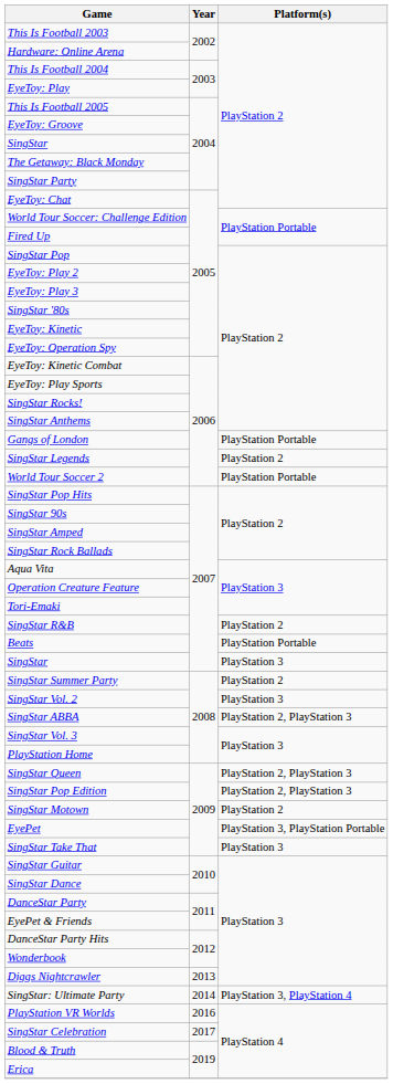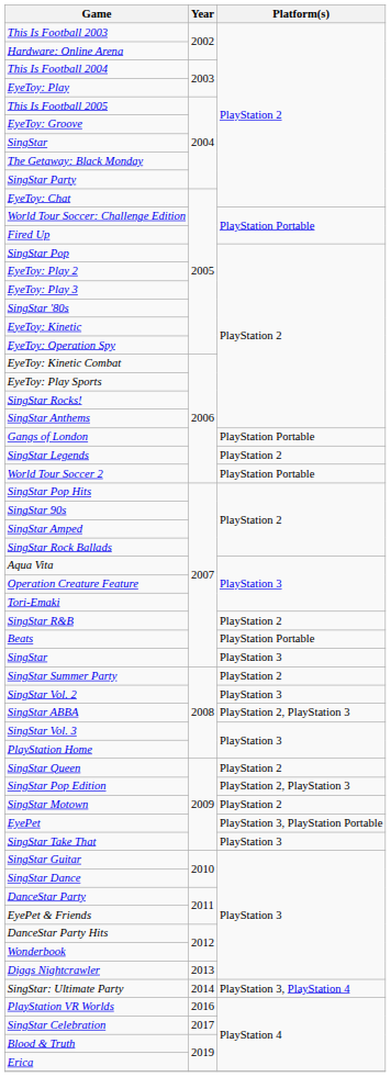SingStar Queen | Platform(s): PlayStation 2, PlayStation 3 -> PlayStation 2
